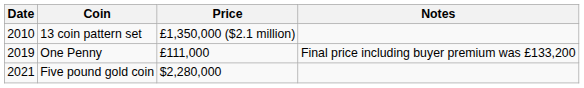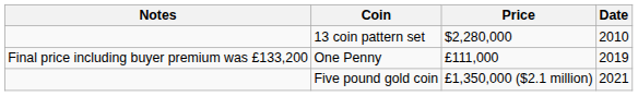columns swapped: Date <-> Notes
13 coin pattern set | Price: £1,350,000 ($2.1 million) -> $2,280,000
Five pound gold coin | Price: $2,280,000 -> £1,350,000 ($2.1 million)
